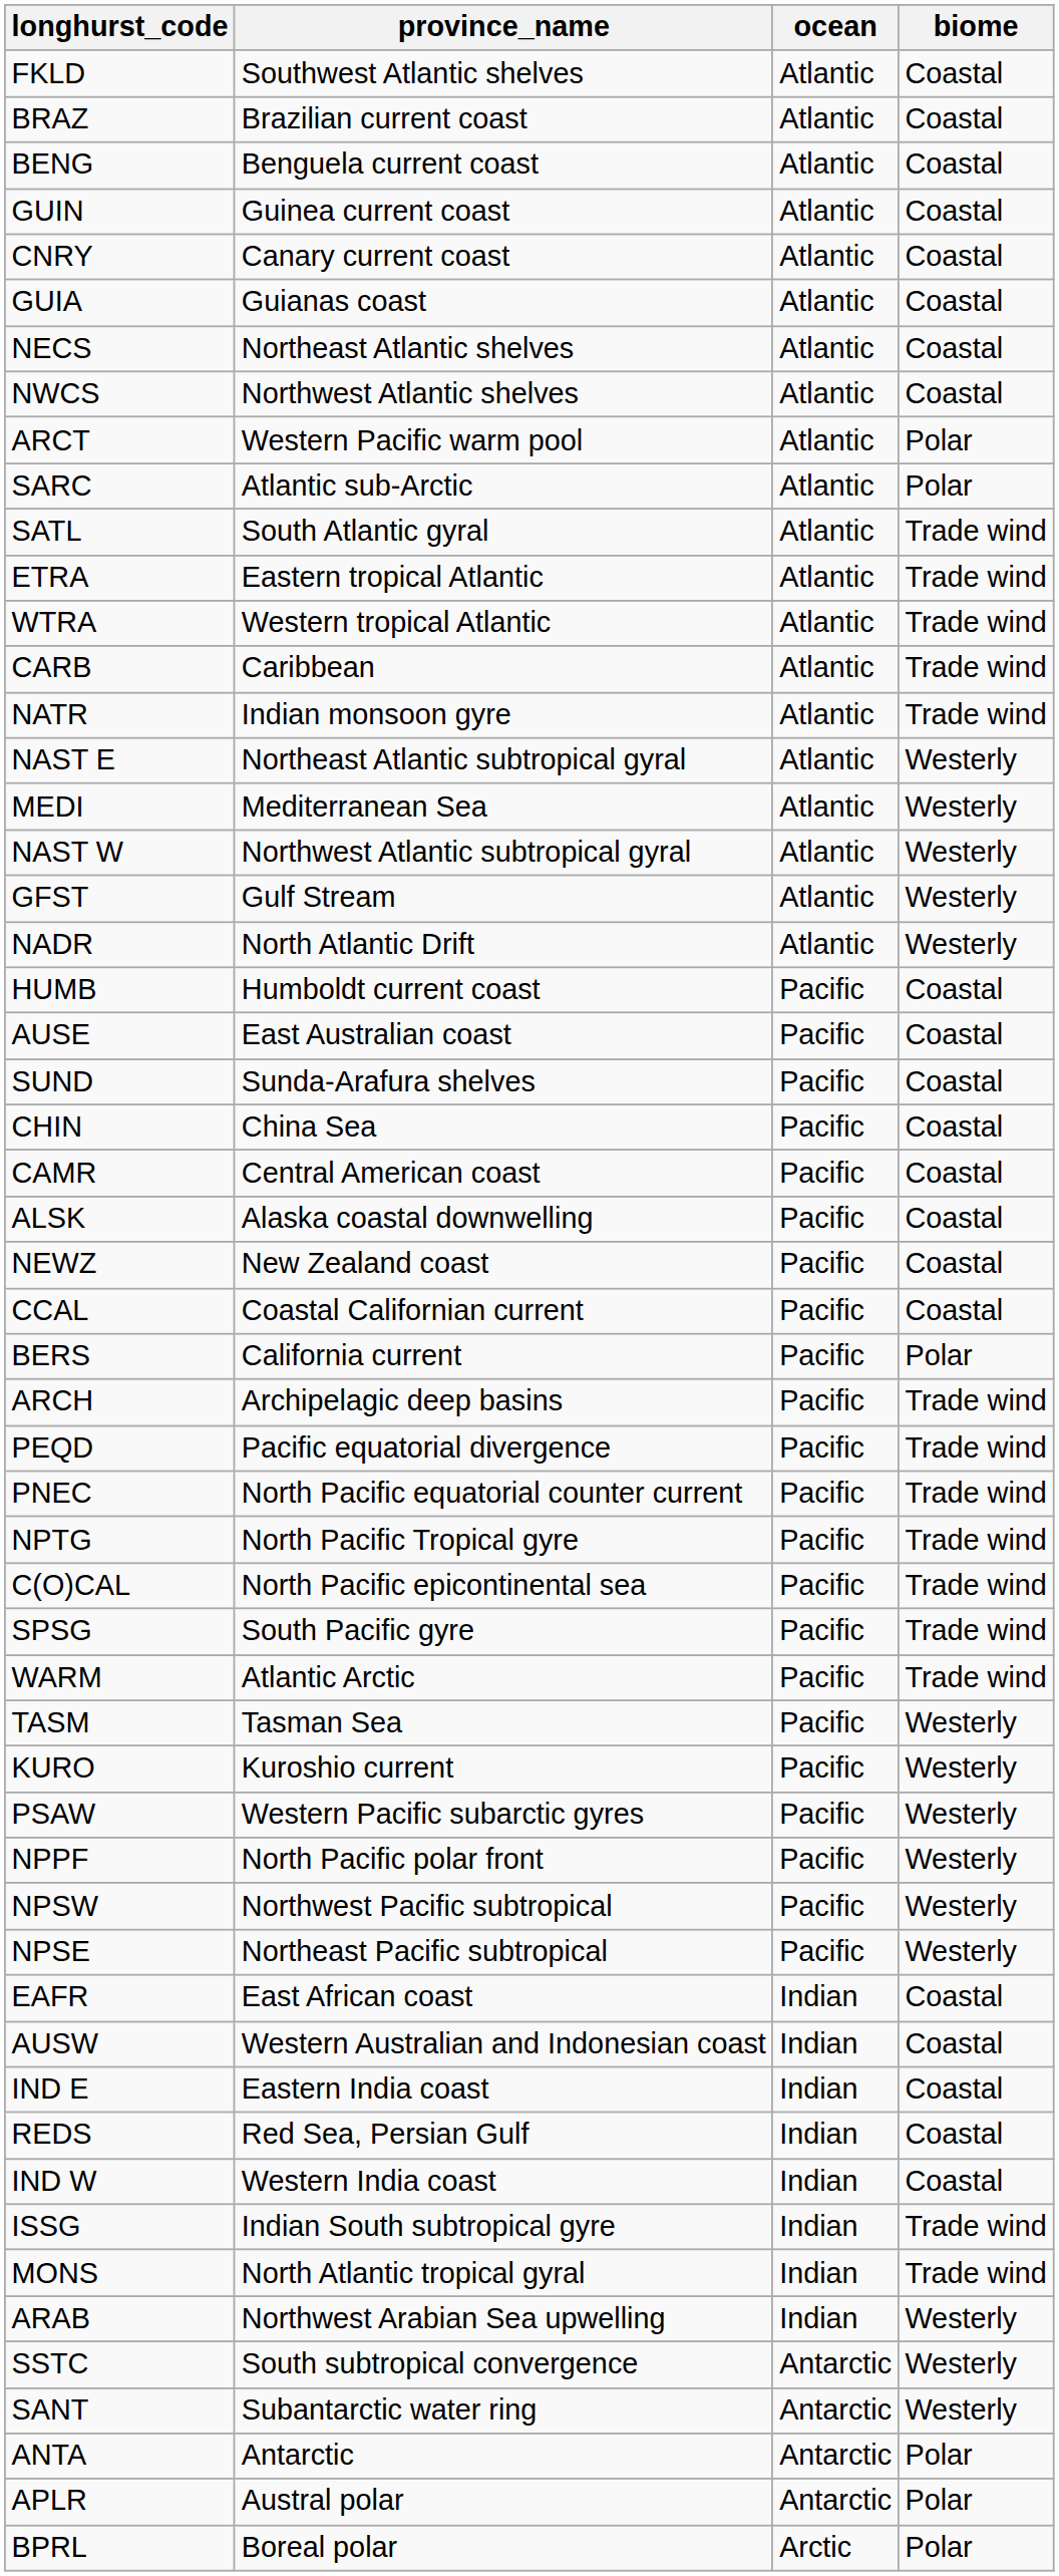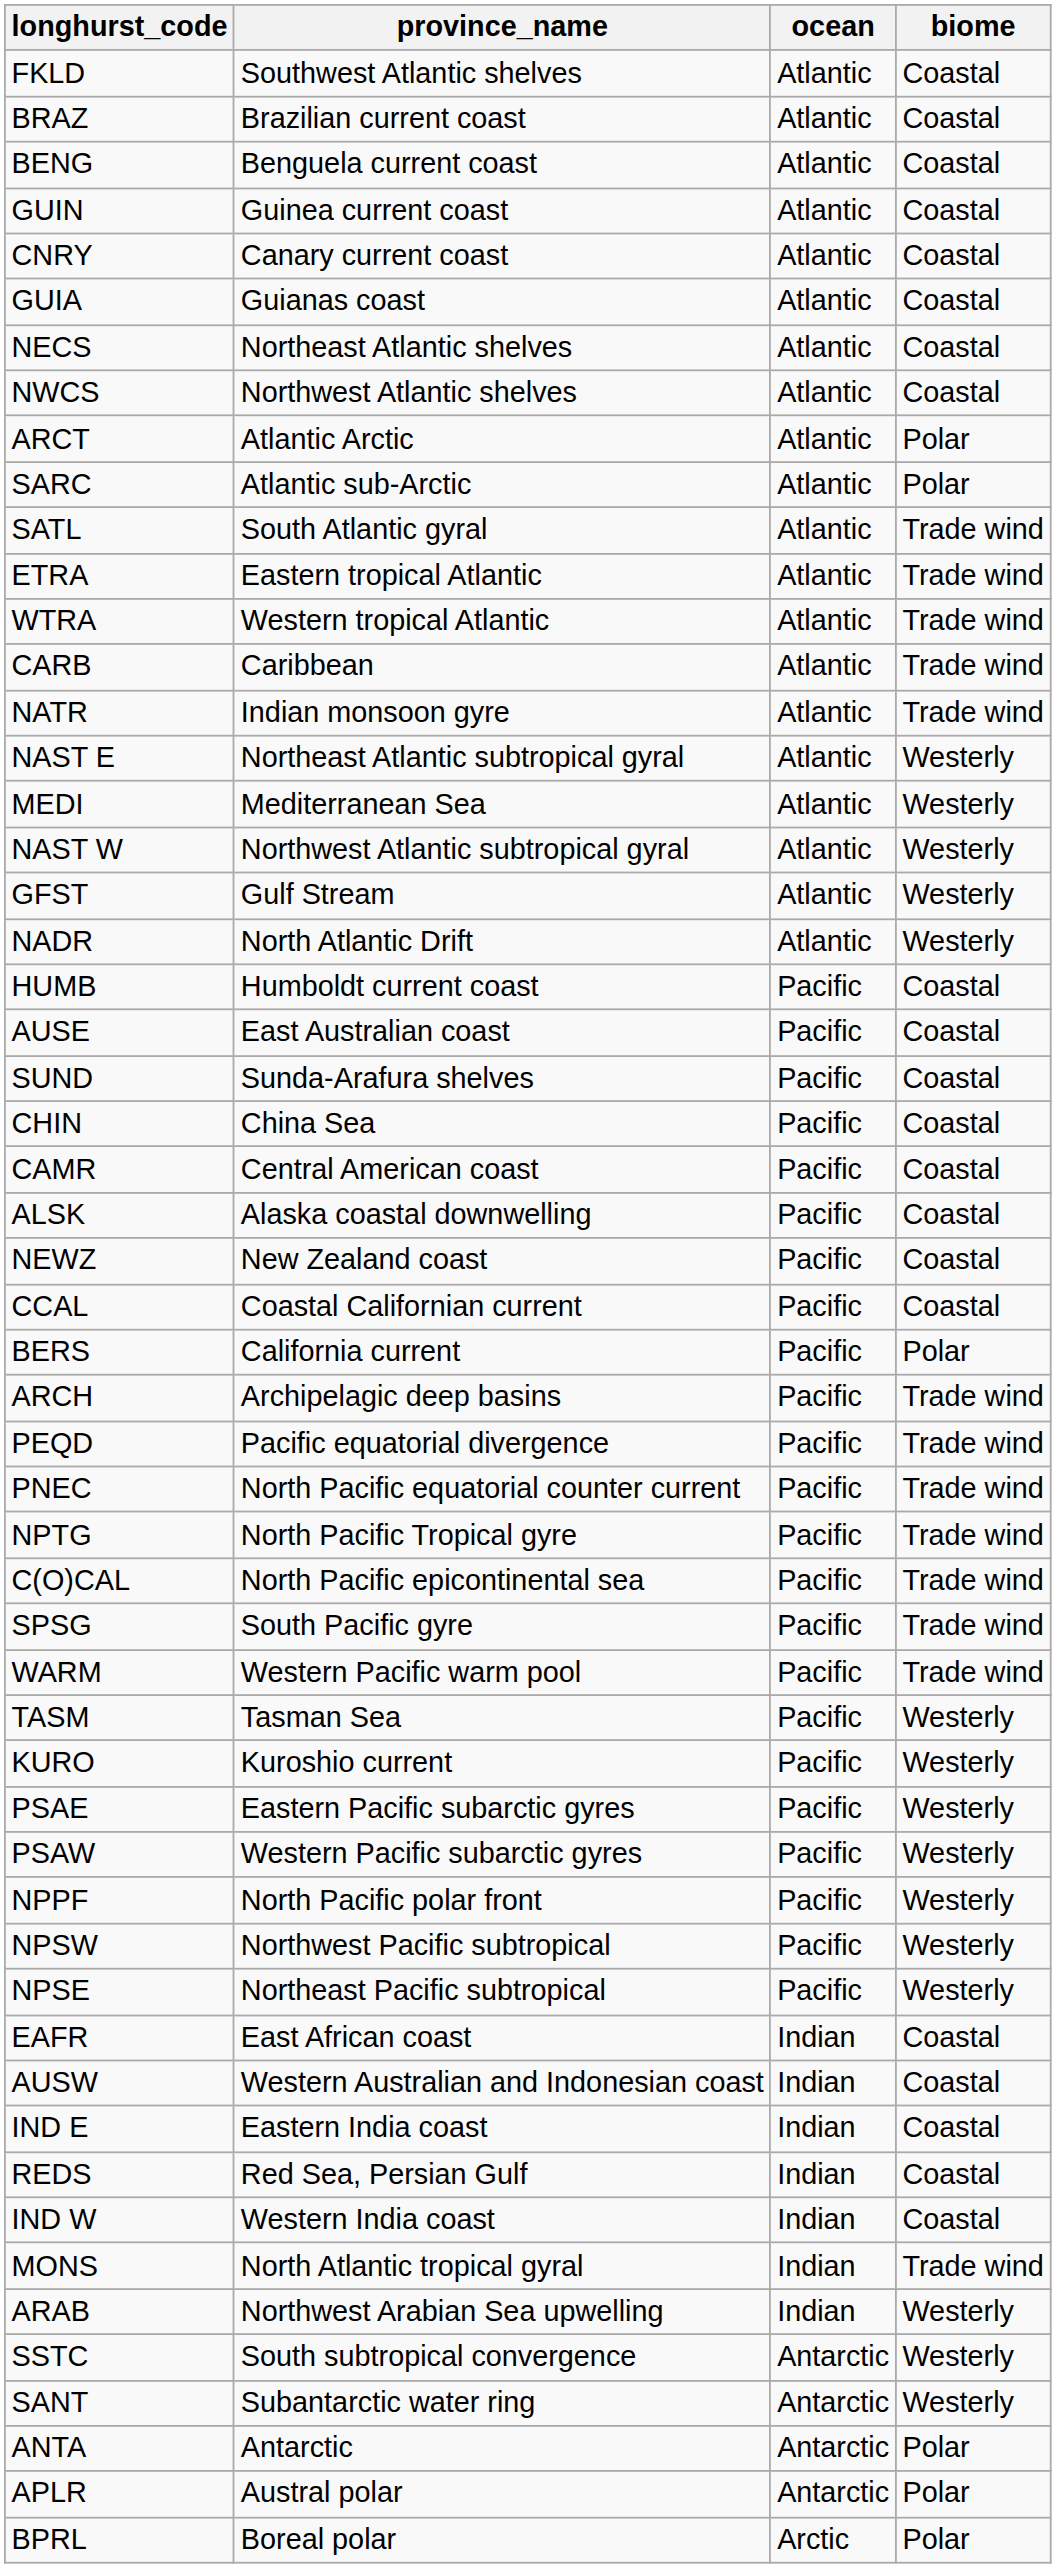ARCT | province_name: Western Pacific warm pool -> Atlantic Arctic
WARM | province_name: Atlantic Arctic -> Western Pacific warm pool
+ row: PSAE | Eastern Pacific subarctic gyres | Pacific | Westerly
- row: ISSG | Indian South subtropical gyre | Indian | Trade wind
